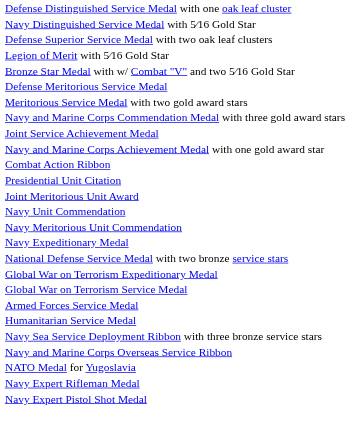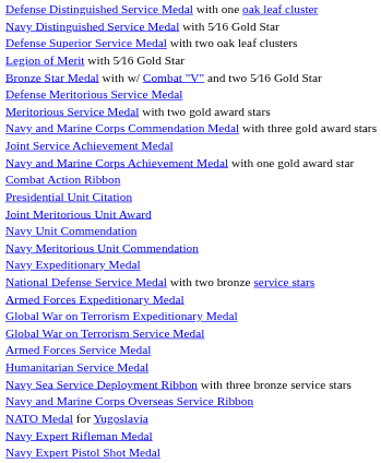+ row: Armed Forces Expeditionary Medal
